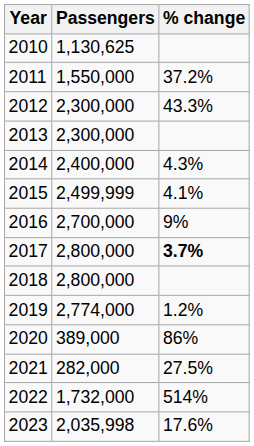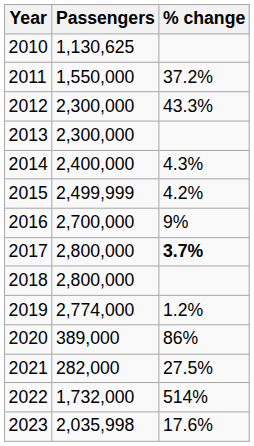2015 | % change: 4.1% -> 4.2%
